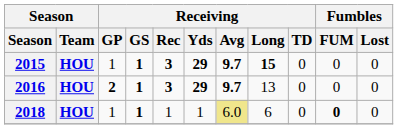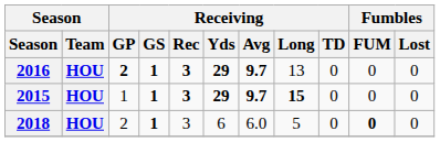rows swapped: 2015 <-> 2016
2018 | Receiving / GP: 1 -> 2
2018 | Receiving / Rec: 1 -> 3
2018 | Receiving / Yds: 1 -> 6
2018 | Receiving / Avg: khaki background -> no background
2018 | Receiving / Long: 6 -> 5
